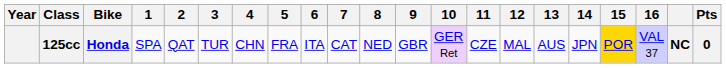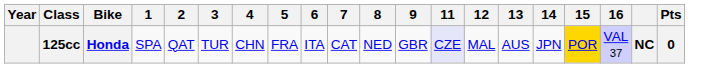- column: 10 | GER Ret
125cc | 11: no background -> lavender background
